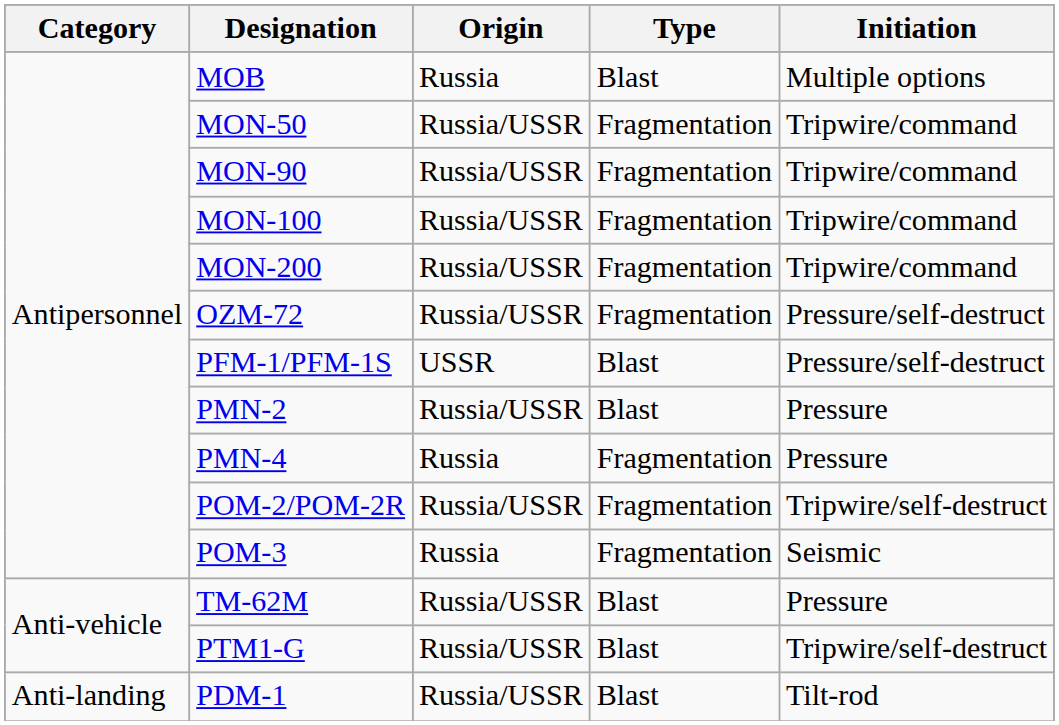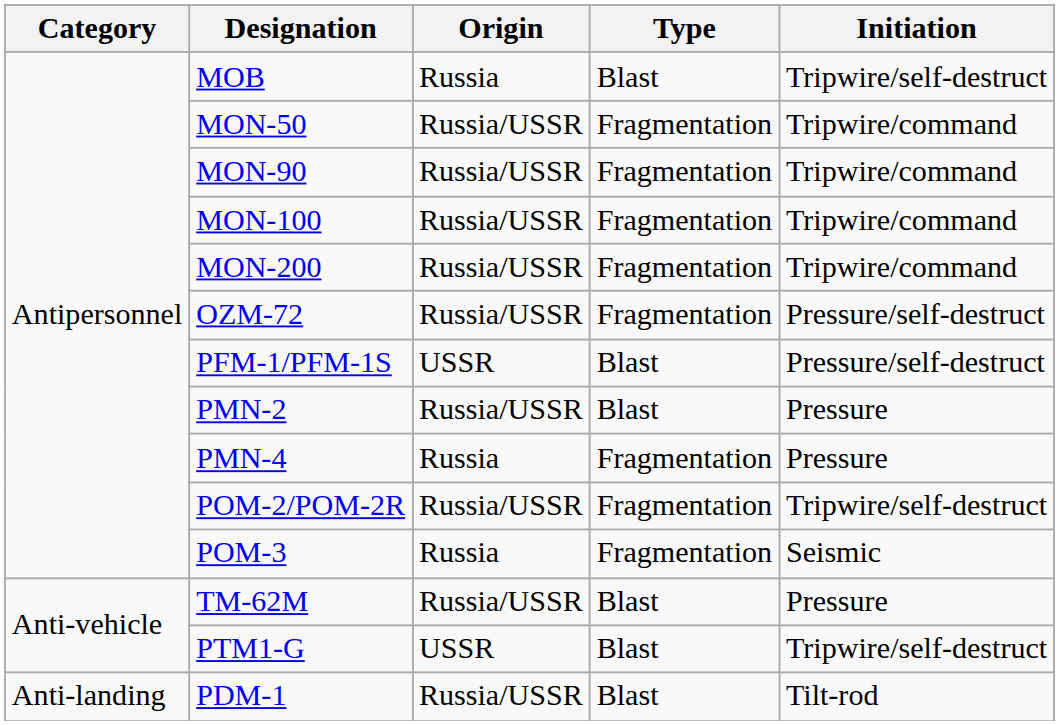MOB | Initiation: Multiple options -> Tripwire/self-destruct
PTM1-G | Origin: Russia/USSR -> USSR
